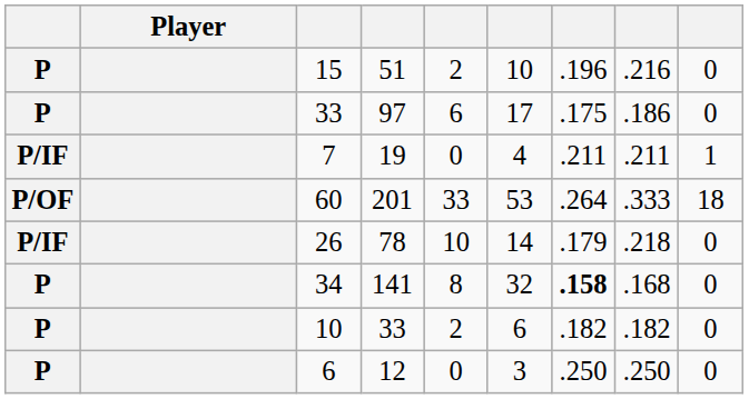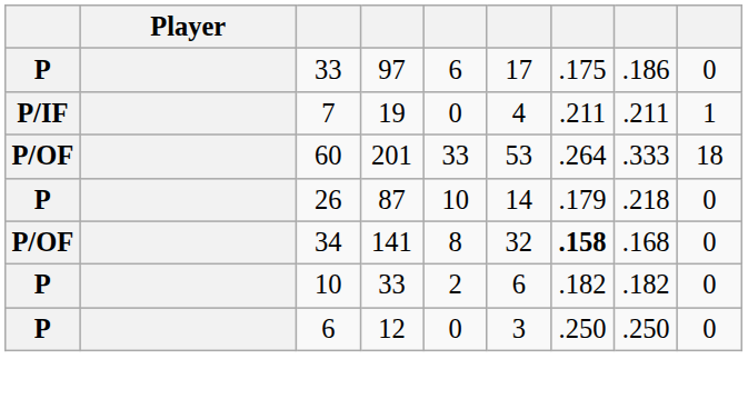- row: P | 15 | 51 | 2 | 10 | .196 | .216 | 0
26 | column 1: P/IF -> P
26 | column 4: 78 -> 87
34 | column 1: P -> P/OF
